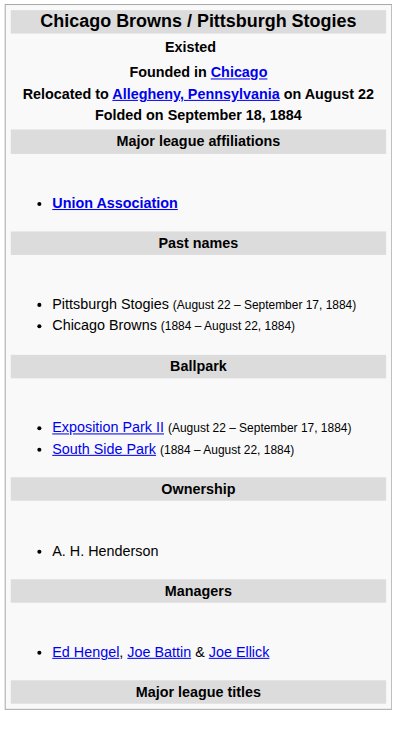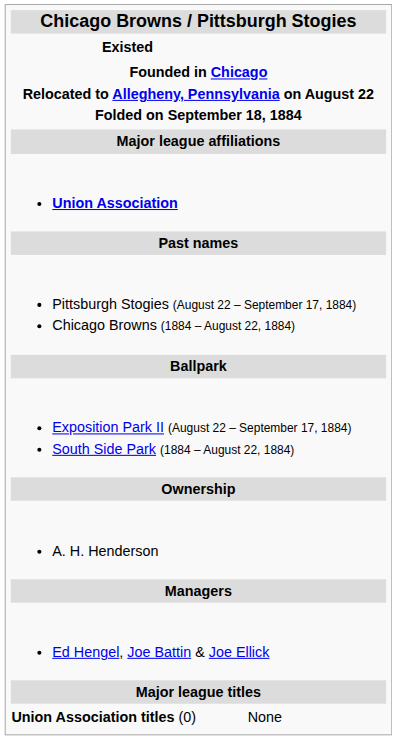+ row: Union Association titles (0) | None
